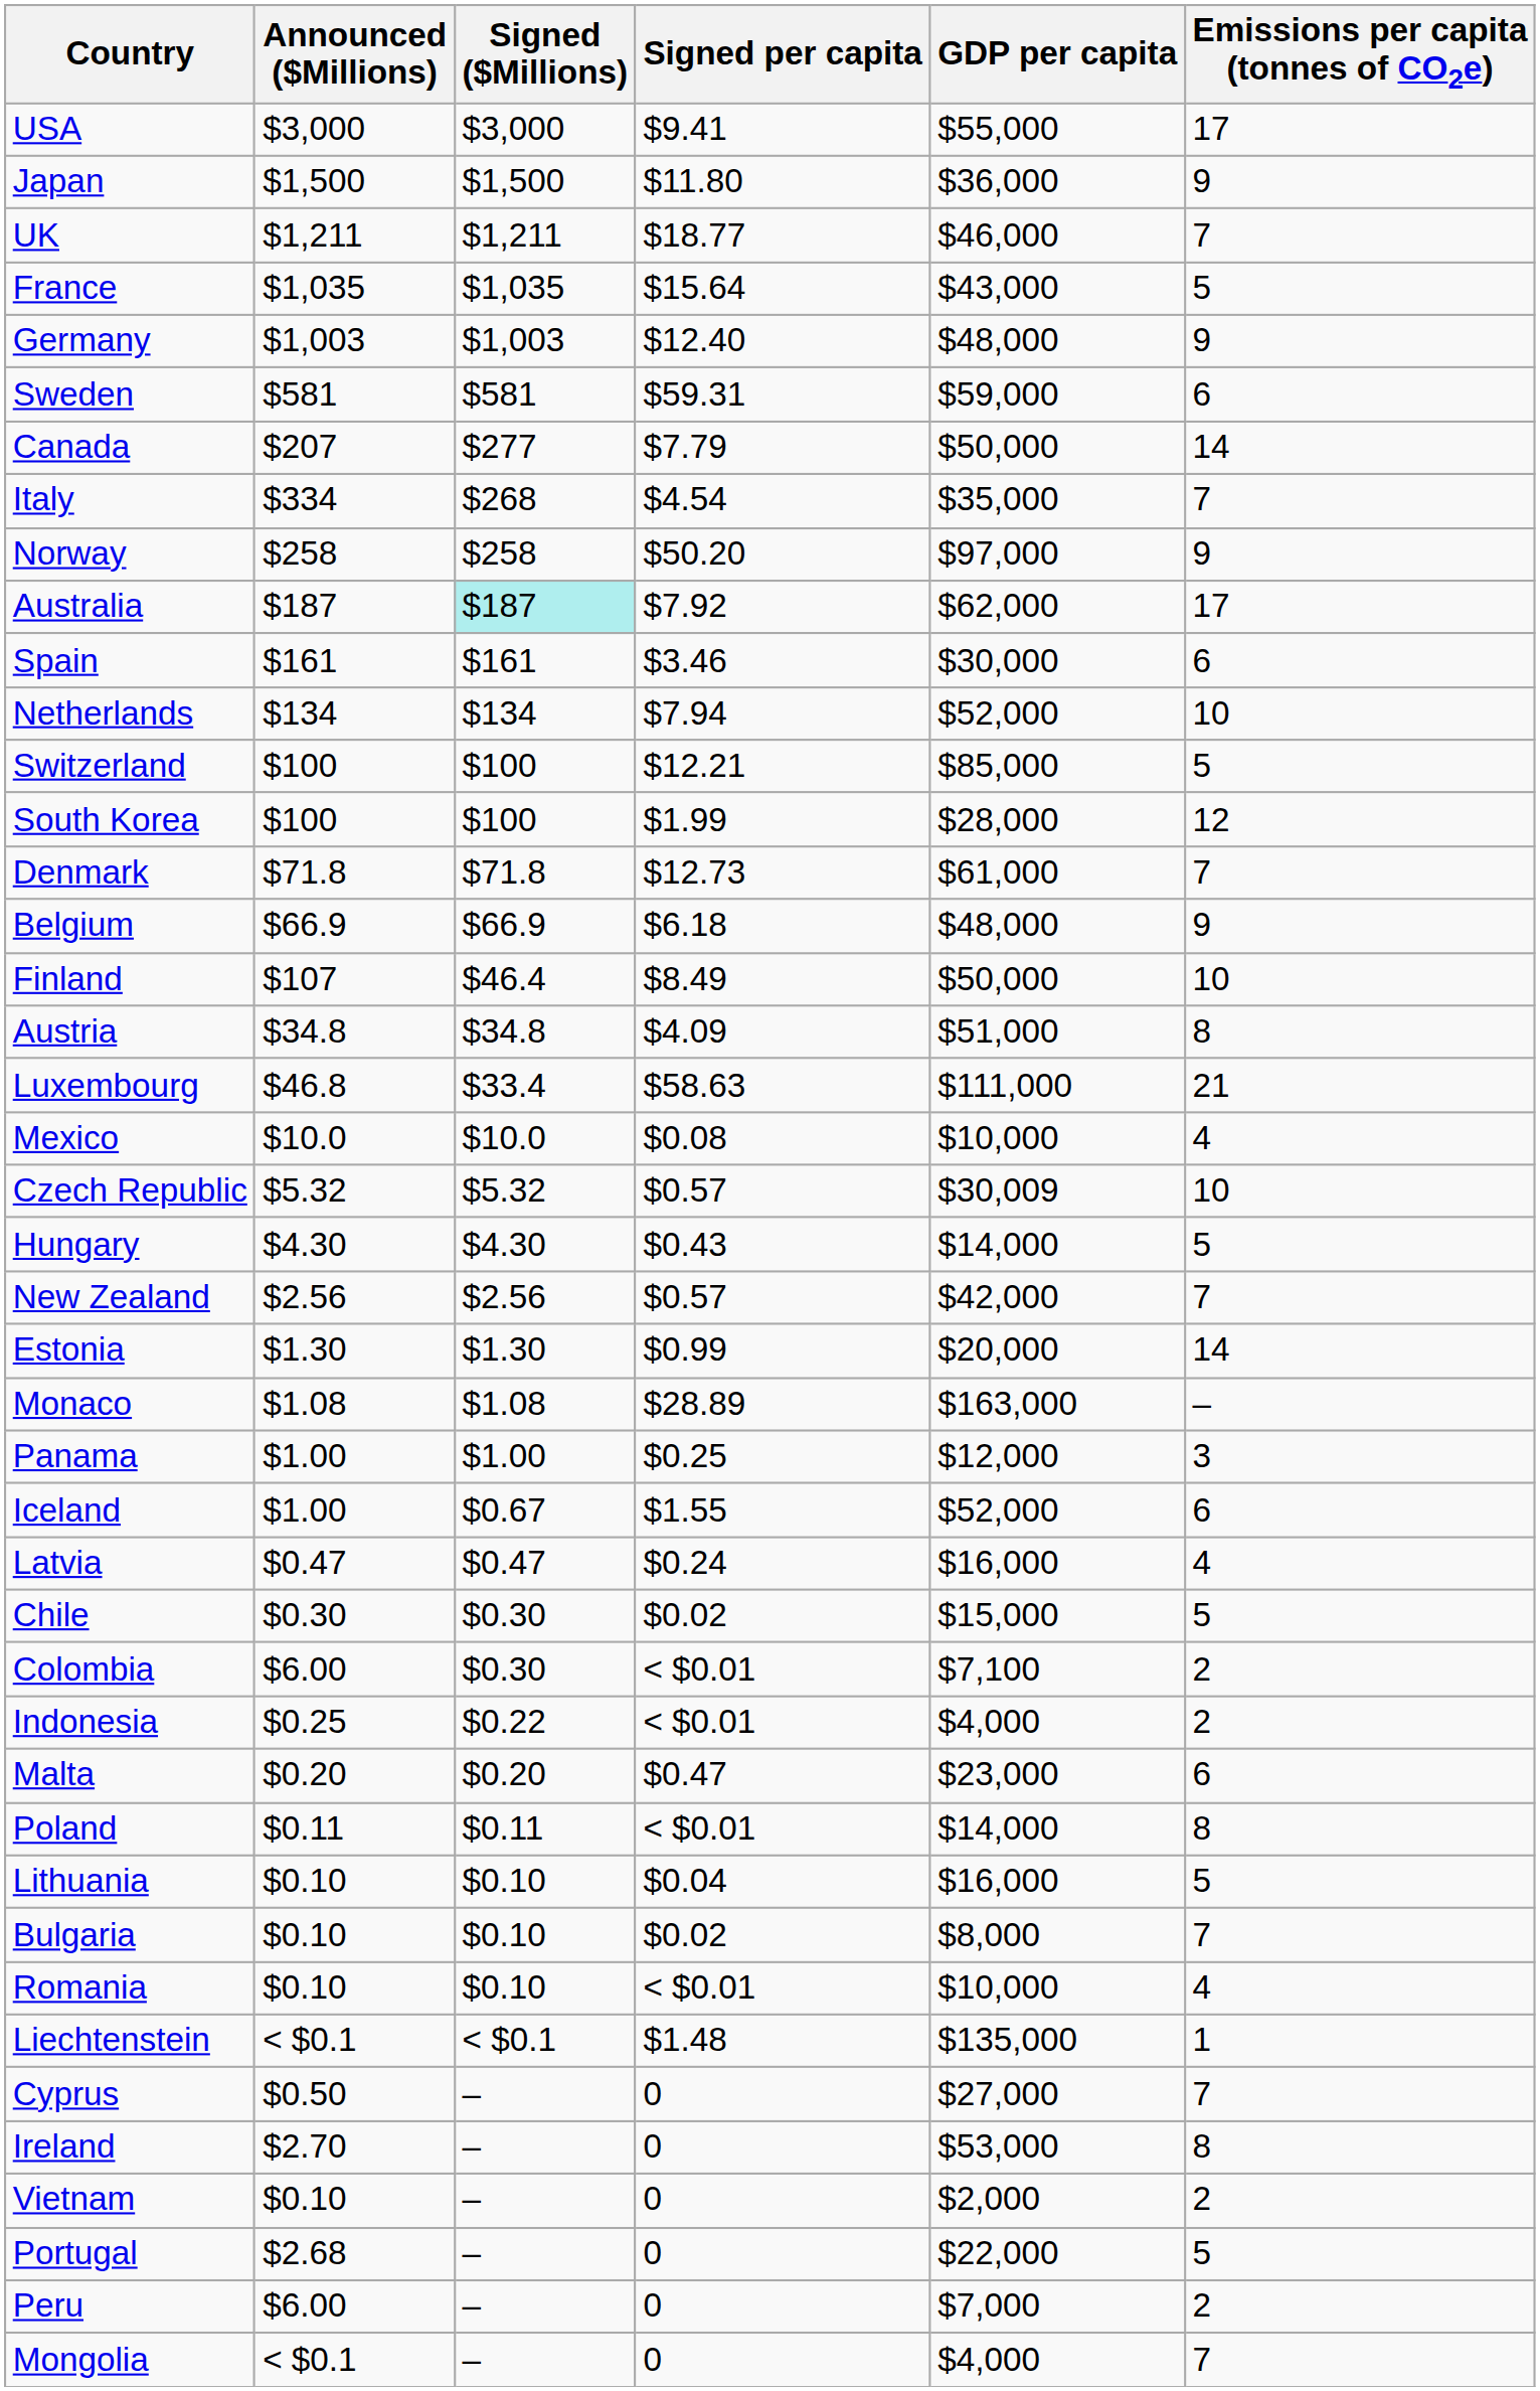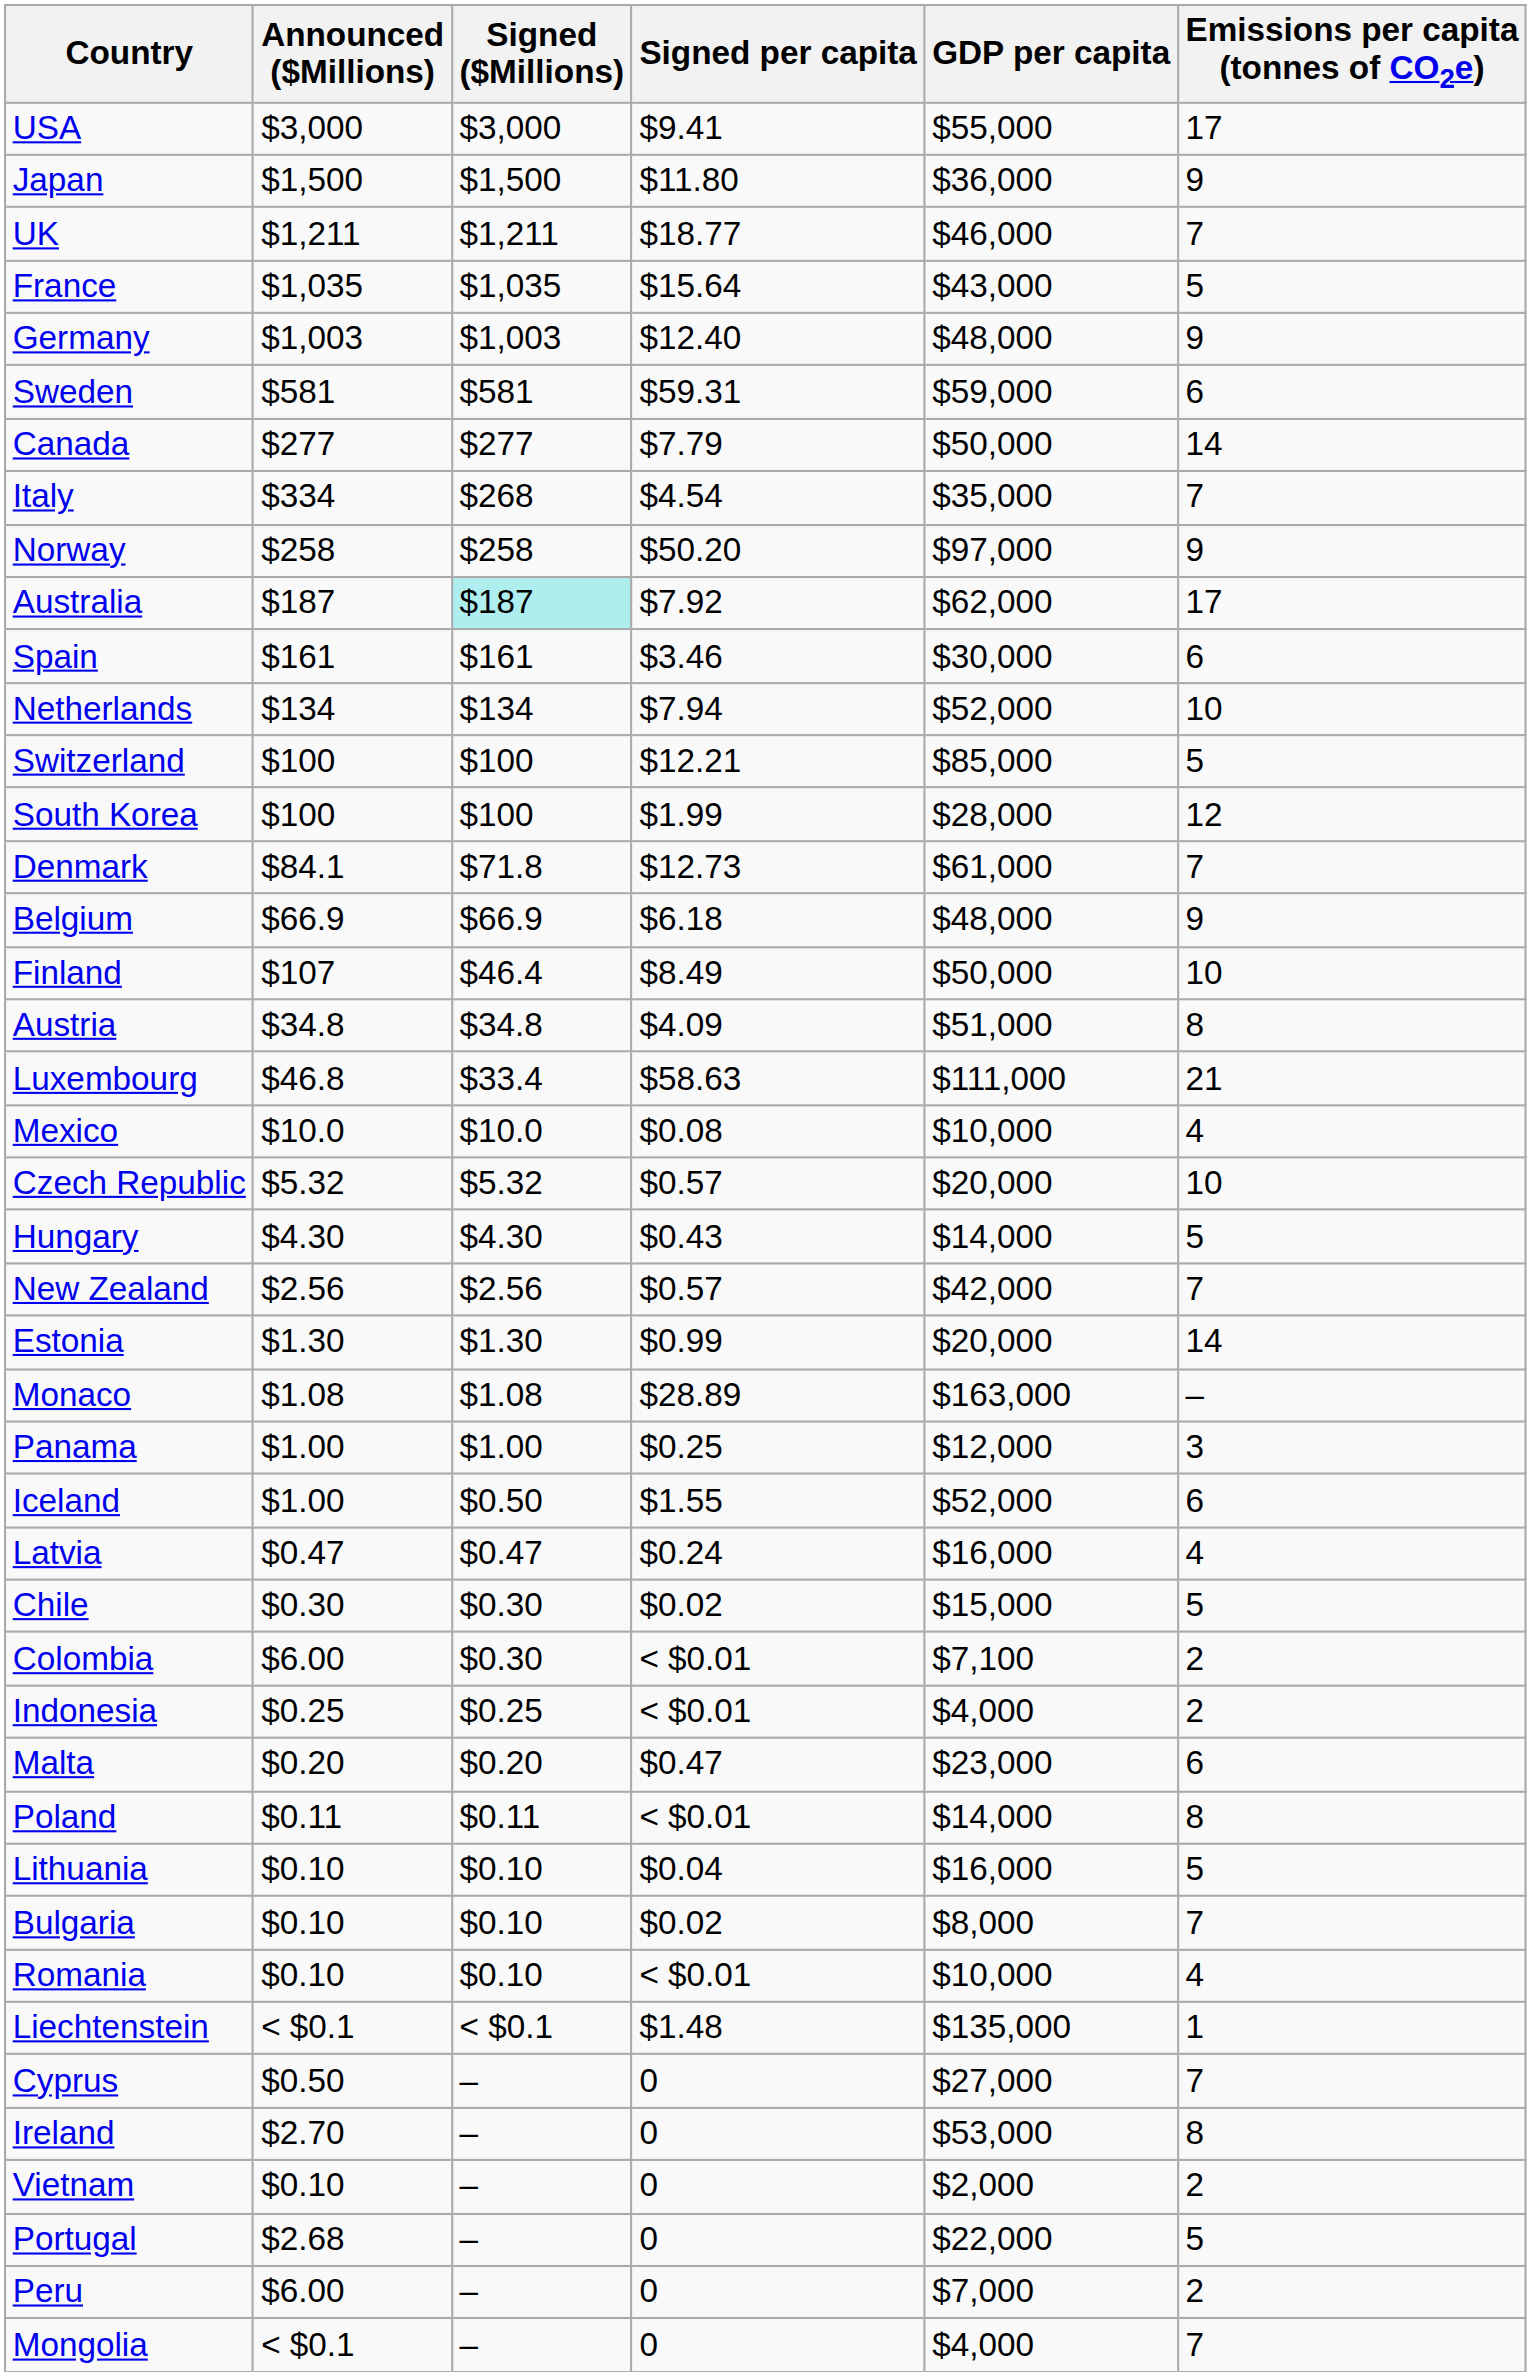Canada | Announced ($Millions): $207 -> $277
Denmark | Announced ($Millions): $71.8 -> $84.1
Czech Republic | GDP per capita: $30,009 -> $20,000
Iceland | Signed ($Millions): $0.67 -> $0.50
Indonesia | Signed ($Millions): $0.22 -> $0.25
